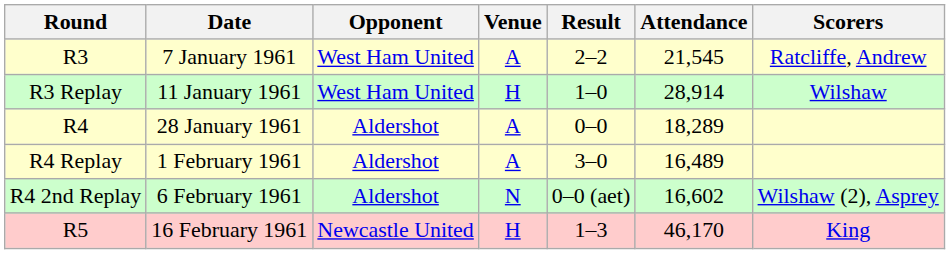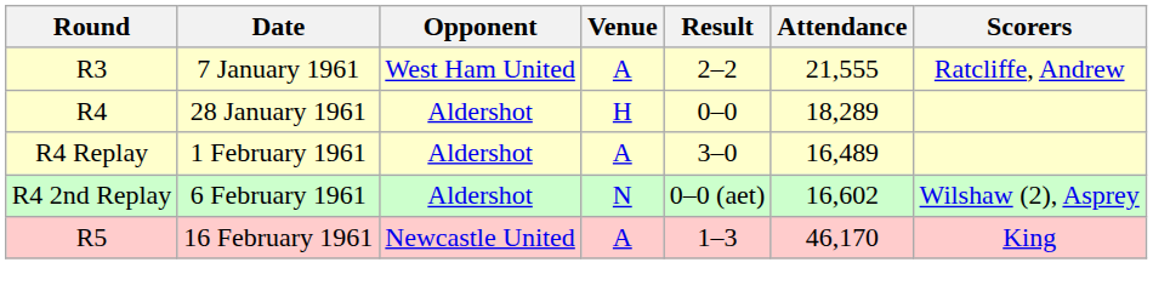R3 | Attendance: 21,545 -> 21,555
- row: R3 Replay | 11 January 1961 | West Ham United | H | 1–0 | 28,914 | Wilshaw
R4 | Venue: A -> H
R5 | Venue: H -> A
